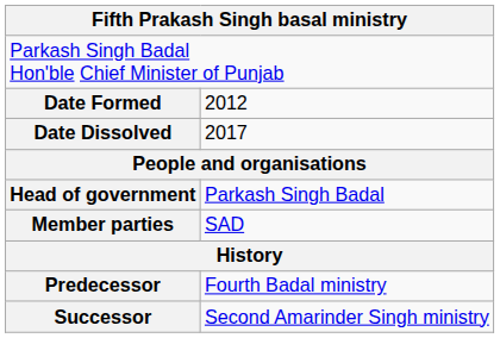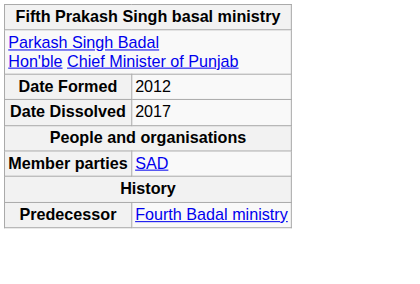- row: Head of government | Parkash Singh Badal
- row: Successor | Second Amarinder Singh ministry
